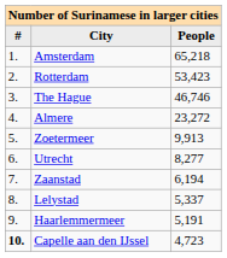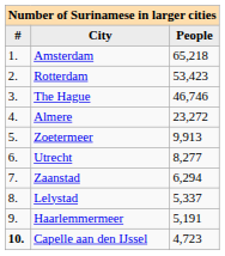Zaanstad | People: 6,194 -> 6,294
